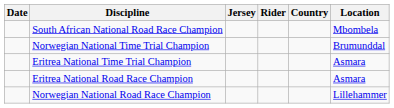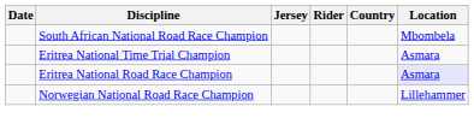- row: Norwegian National Time Trial Champion | Brumunddal
Eritrea National Road Race Champion | Location: no background -> lavender background
